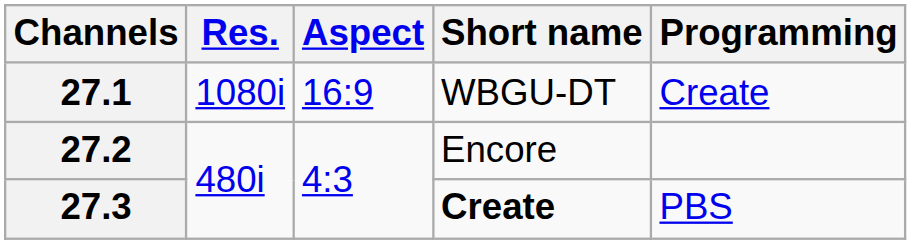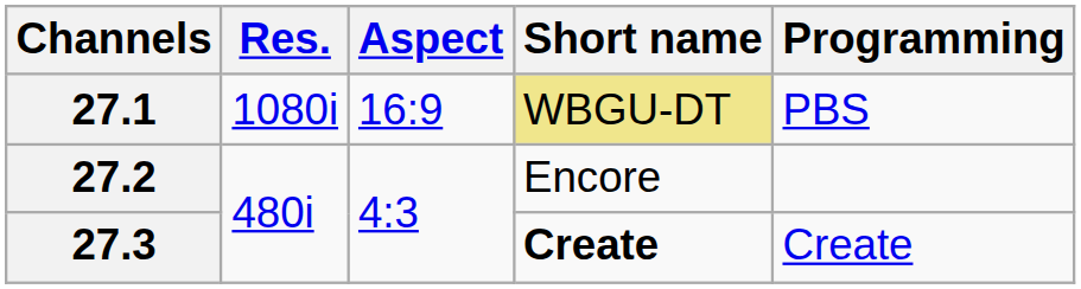27.1 | Short name: no background -> khaki background
27.1 | Programming: Create -> PBS
27.3 | Programming: PBS -> Create
